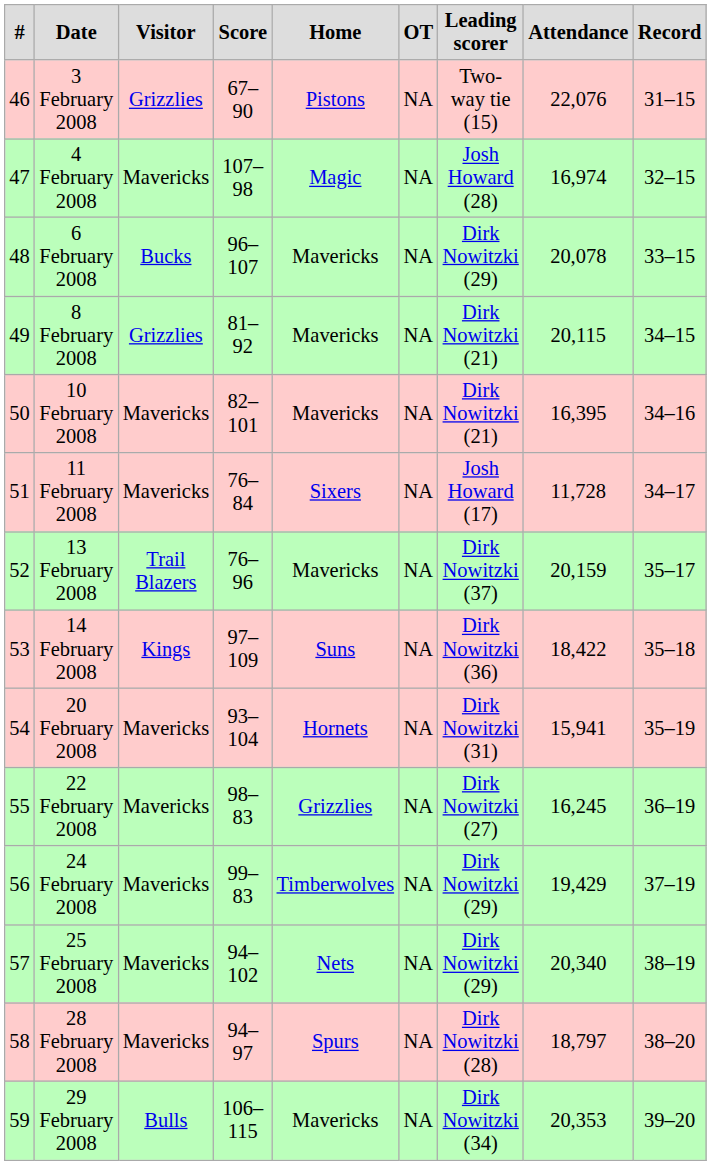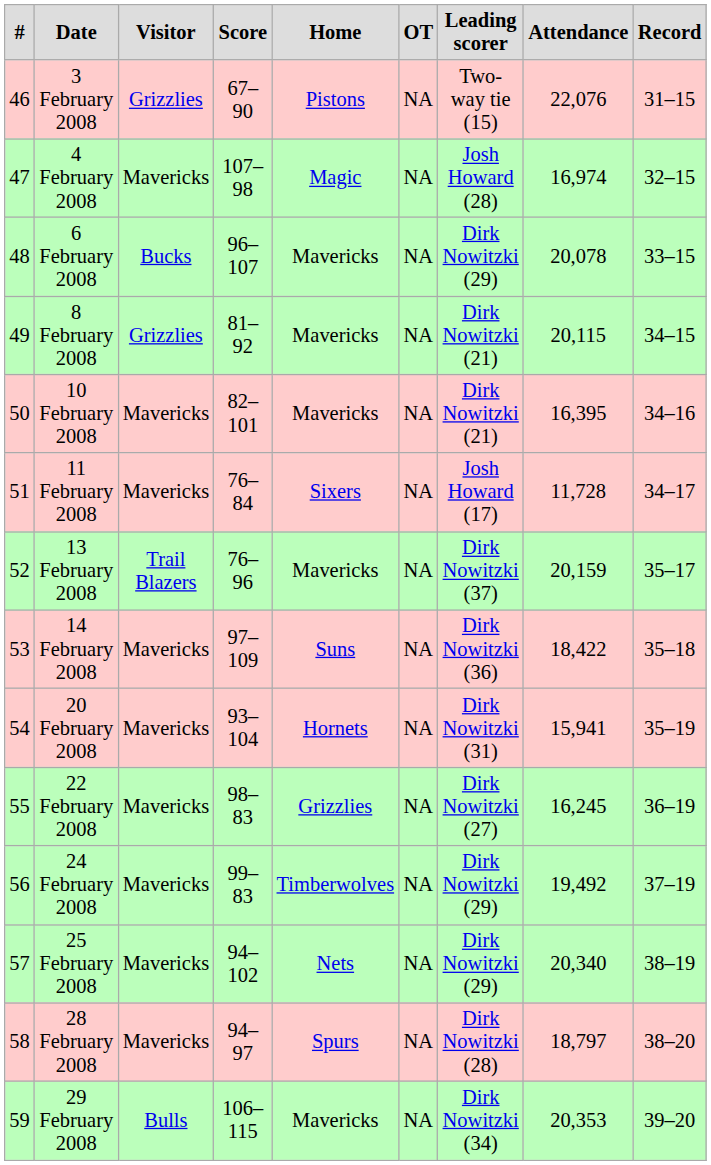14 February 2008 | Visitor: Kings -> Mavericks
24 February 2008 | Attendance: 19,429 -> 19,492
